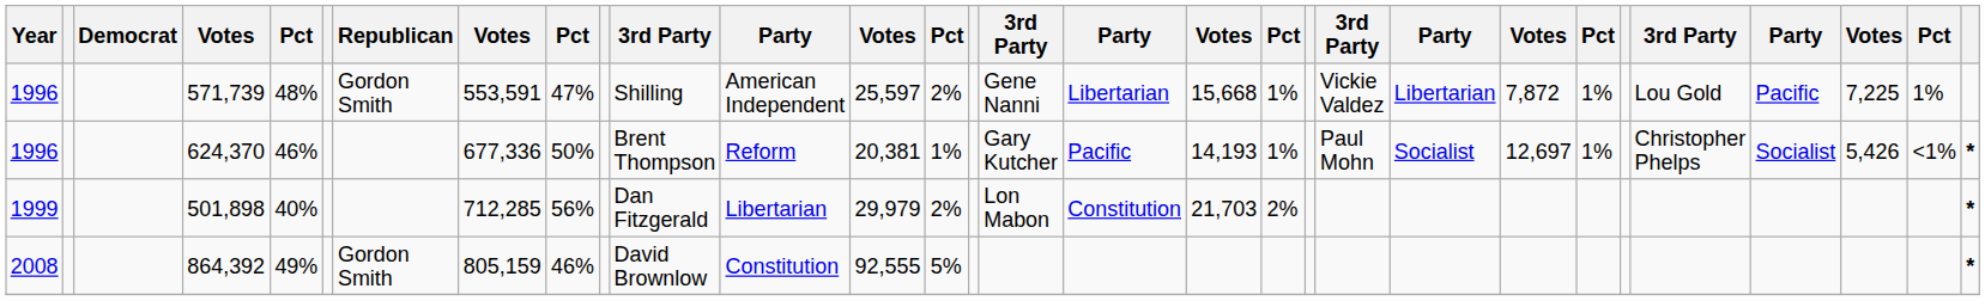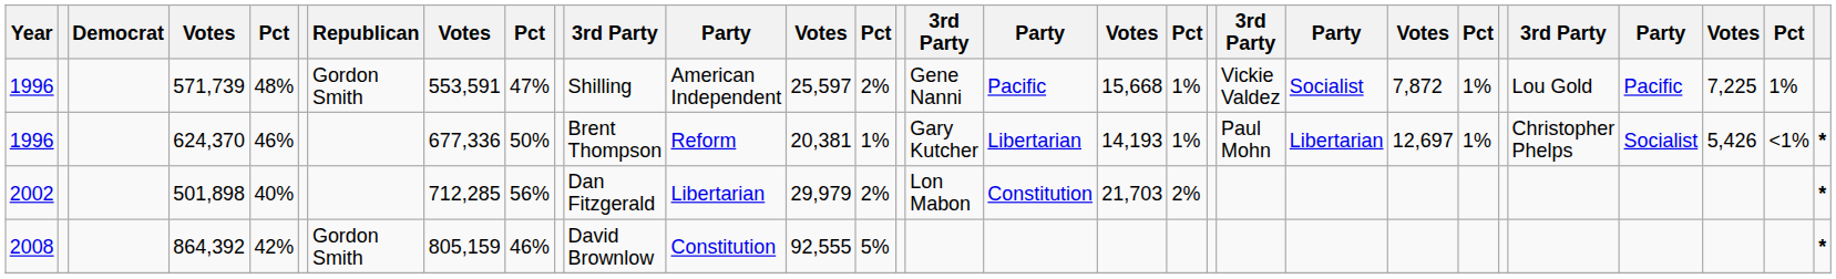571,739 | column 17: Libertarian -> Pacific
571,739 | column 22: Libertarian -> Socialist
624,370 | column 17: Pacific -> Libertarian
624,370 | column 22: Socialist -> Libertarian
501,898 | Year: 1999 -> 2002
864,392 | column 5: 49% -> 42%
